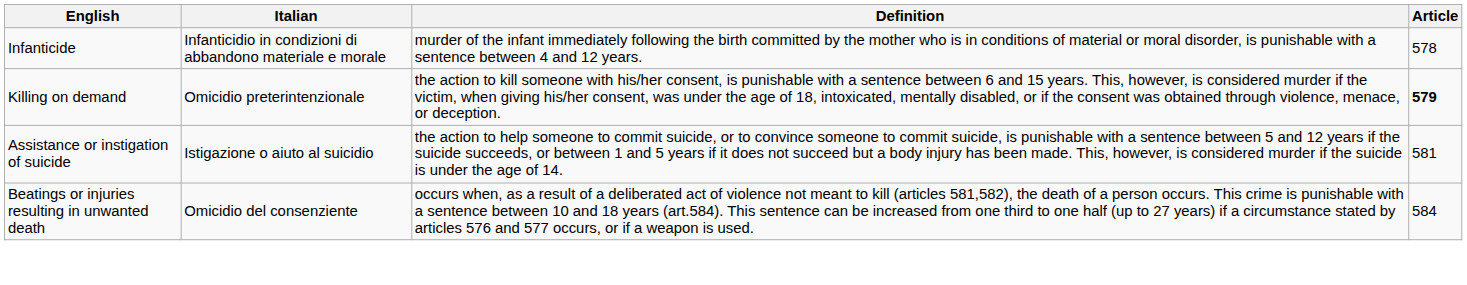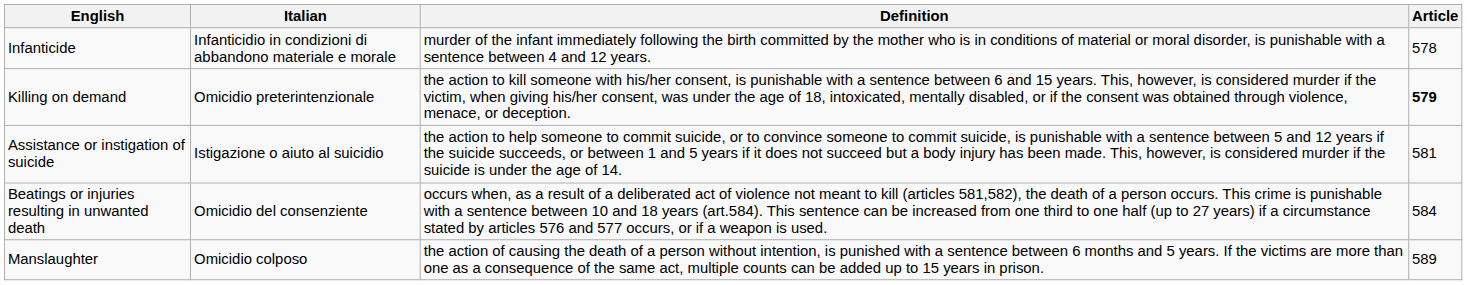+ row: Manslaughter | Omicidio colposo | the action of causing the death of a person without intention, is punished with a sentence between 6 months and 5 years. If the victims are more than one as a consequence of the same act, multiple counts can be added up to 15 years in prison. | 589
